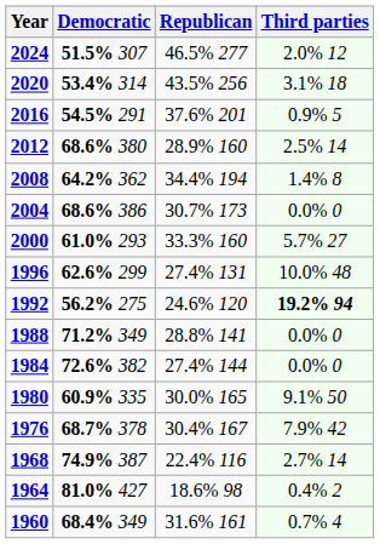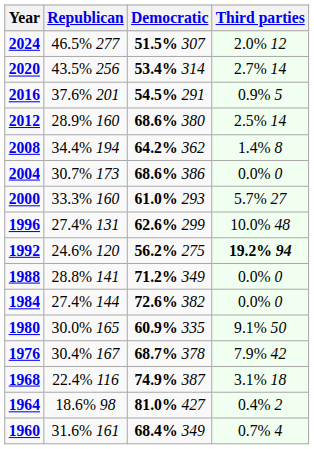columns swapped: Republican <-> Democratic
2020 | Third parties: 3.1% 18 -> 2.7% 14
1968 | Third parties: 2.7% 14 -> 3.1% 18
